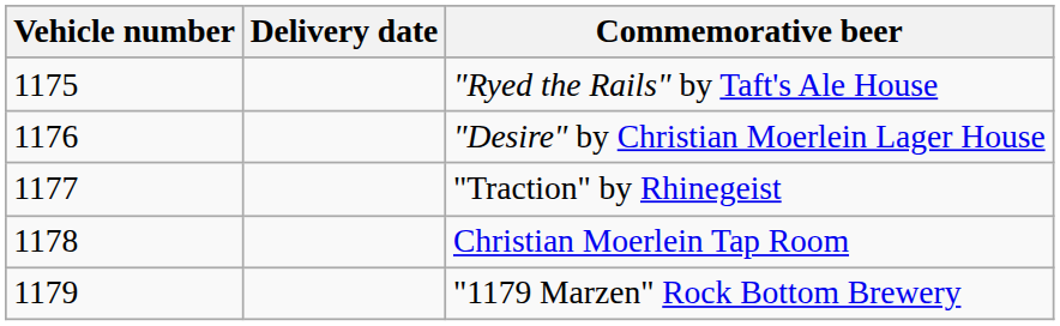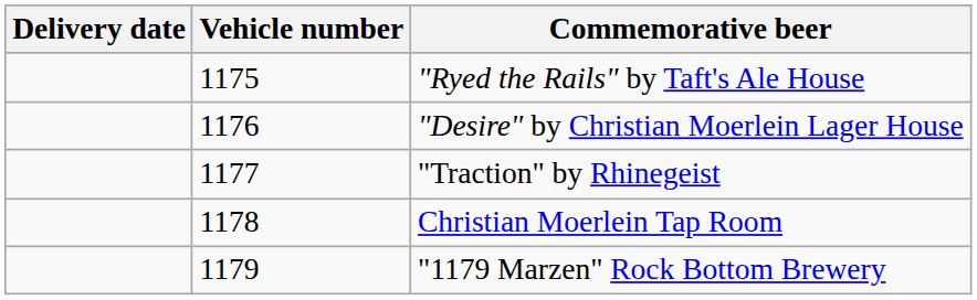columns swapped: Vehicle number <-> Delivery date
